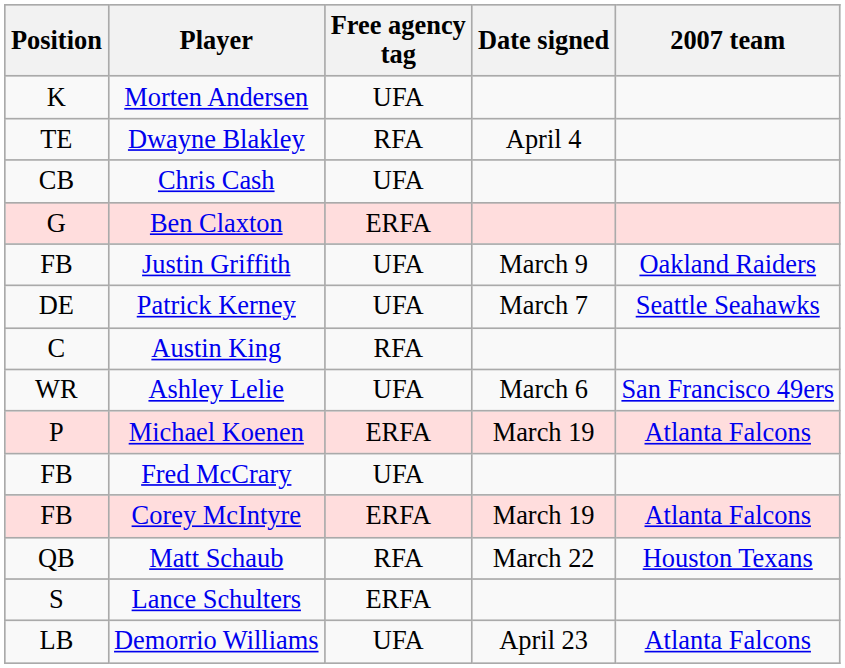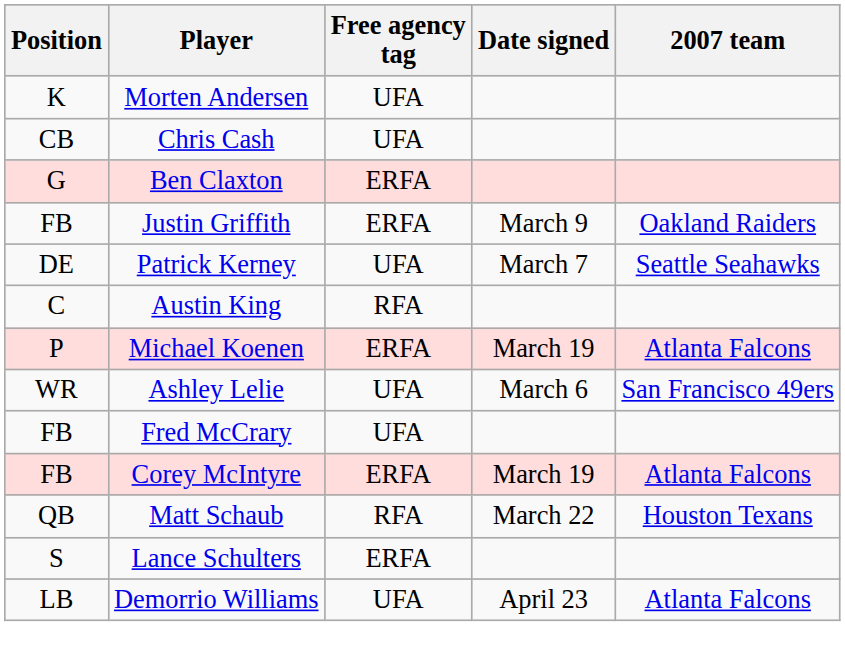- row: TE | Dwayne Blakley | RFA | April 4
Justin Griffith | Free agency tag: UFA -> ERFA
rows swapped: Michael Koenen <-> Ashley Lelie
